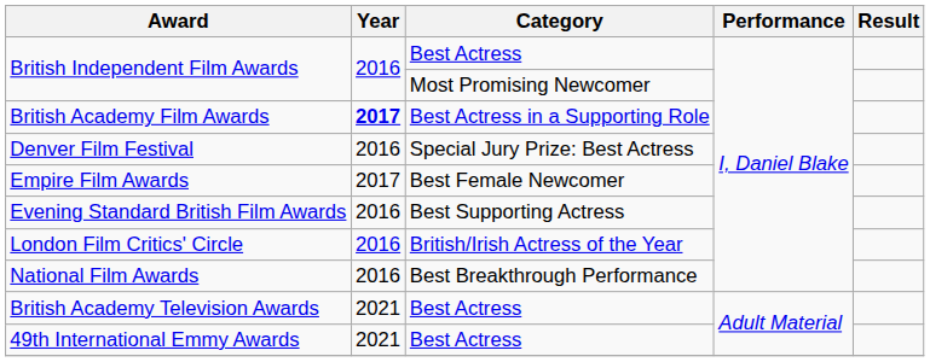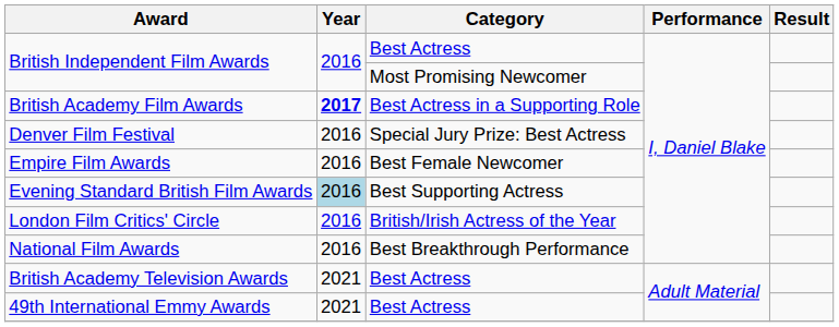Empire Film Awards | Year: 2017 -> 2016
Evening Standard British Film Awards | Year: no background -> lightblue background
